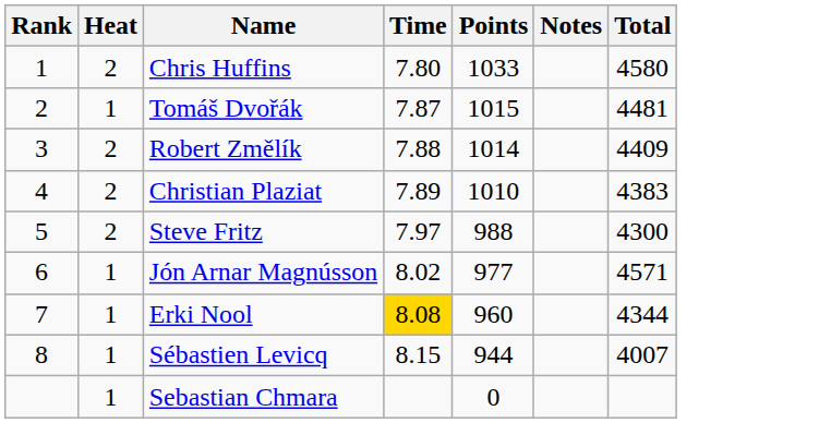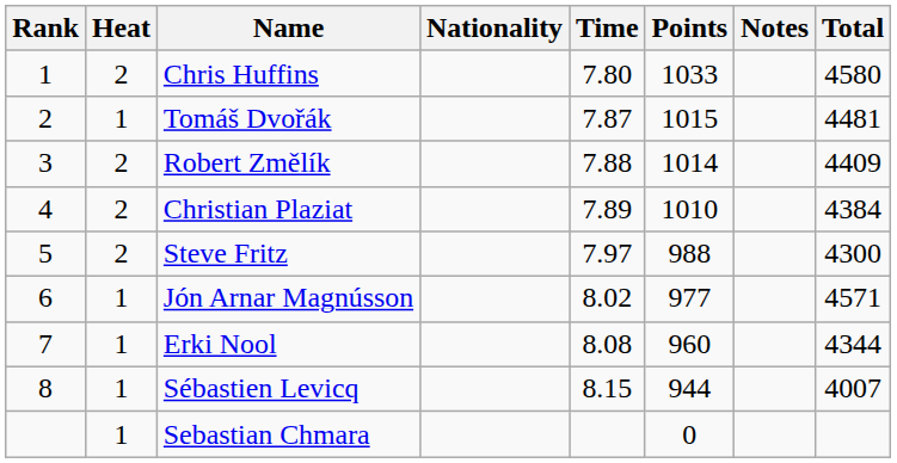+ column: Nationality
Christian Plaziat | Total: 4383 -> 4384
Erki Nool | Time: gold background -> no background
